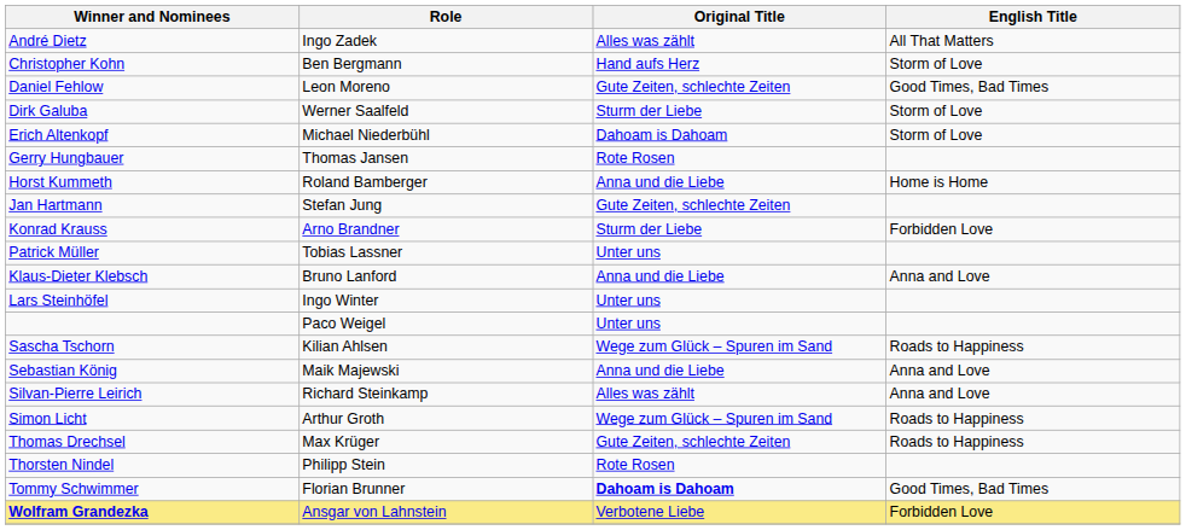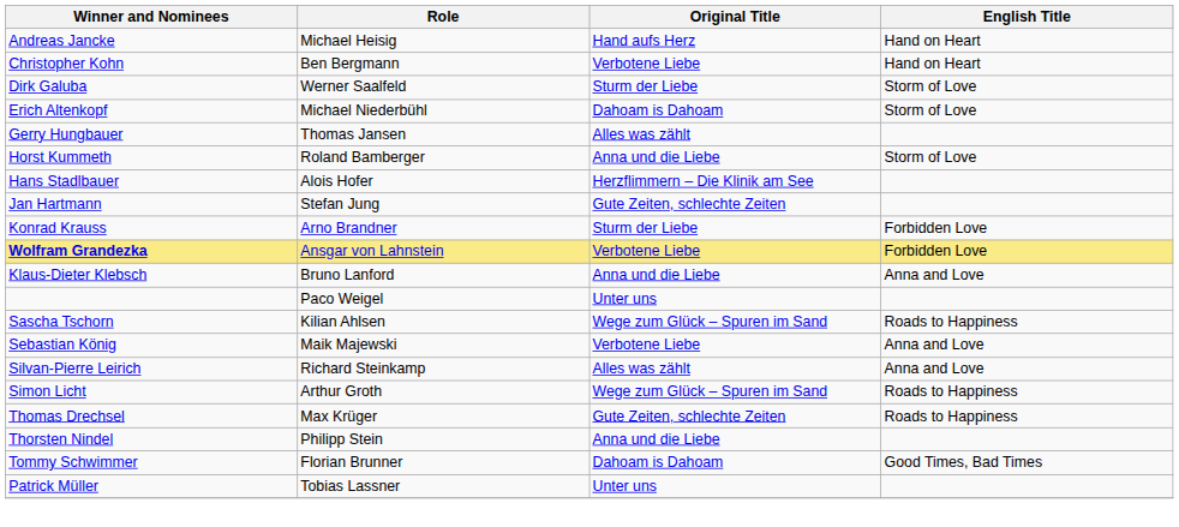- row: André Dietz | Ingo Zadek | Alles was zählt | All That Matters
+ row: Andreas Jancke | Michael Heisig | Hand aufs Herz | Hand on Heart
Christopher Kohn | Original Title: Hand aufs Herz -> Verbotene Liebe
Christopher Kohn | English Title: Storm of Love -> Hand on Heart
- row: Daniel Fehlow | Leon Moreno | Gute Zeiten, schlechte Zeiten | Good Times, Bad Times
Gerry Hungbauer | Original Title: Rote Rosen -> Alles was zählt
Horst Kummeth | English Title: Home is Home -> Storm of Love
+ row: Hans Stadlbauer | Alois Hofer | Herzflimmern – Die Klinik am See
rows swapped: Patrick Müller <-> Wolfram Grandezka
- row: Lars Steinhöfel | Ingo Winter | Unter uns
Sebastian König | Original Title: Anna und die Liebe -> Verbotene Liebe
Thorsten Nindel | Original Title: Rote Rosen -> Anna und die Liebe
Tommy Schwimmer | Original Title: bold -> normal
